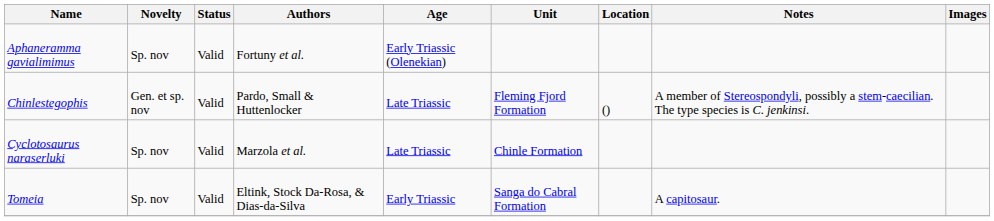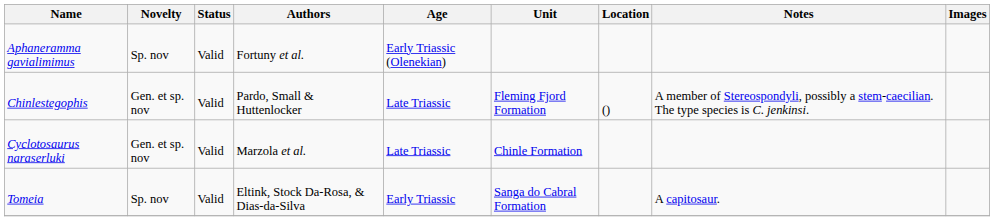Cyclotosaurus naraserluki | Novelty: Sp. nov -> Gen. et sp. nov
